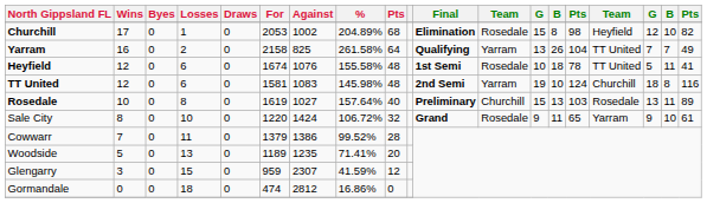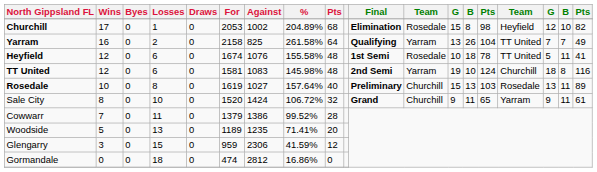Sale City | For: 1220 -> 1520
Sale City | column 12: Rosedale -> Churchill
Sale City | column 18: 10 -> 11
Glengarry | Against: 2307 -> 2306
